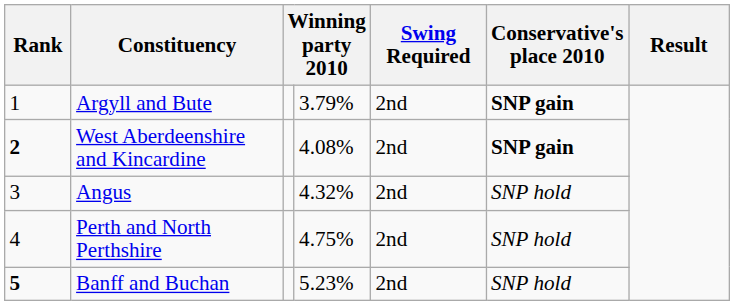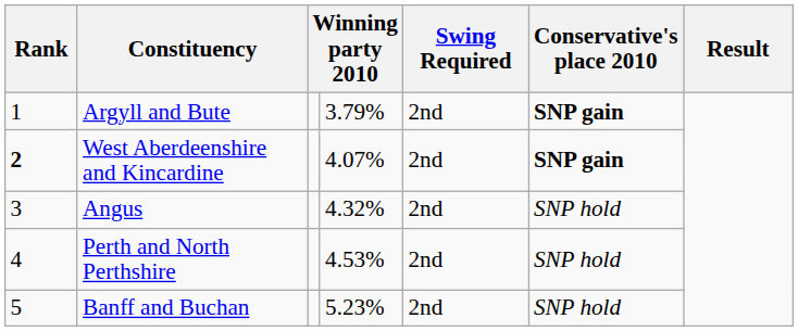West Aberdeenshire and Kincardine | column 4: 4.08% -> 4.07%
Perth and North Perthshire | column 4: 4.75% -> 4.53%
Banff and Buchan | Rank: bold -> normal
